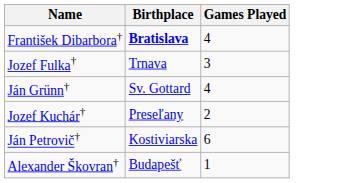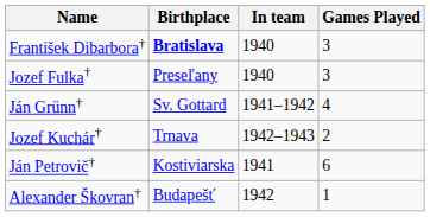+ column: In team | 1940 | 1940 | 1941–1942 | 1942–1943 | 1941 | 1942
František Dibarbora† | Games Played: 4 -> 3
Jozef Fulka† | Birthplace: Trnava -> Preseľany
Jozef Kuchár† | Birthplace: Preseľany -> Trnava
